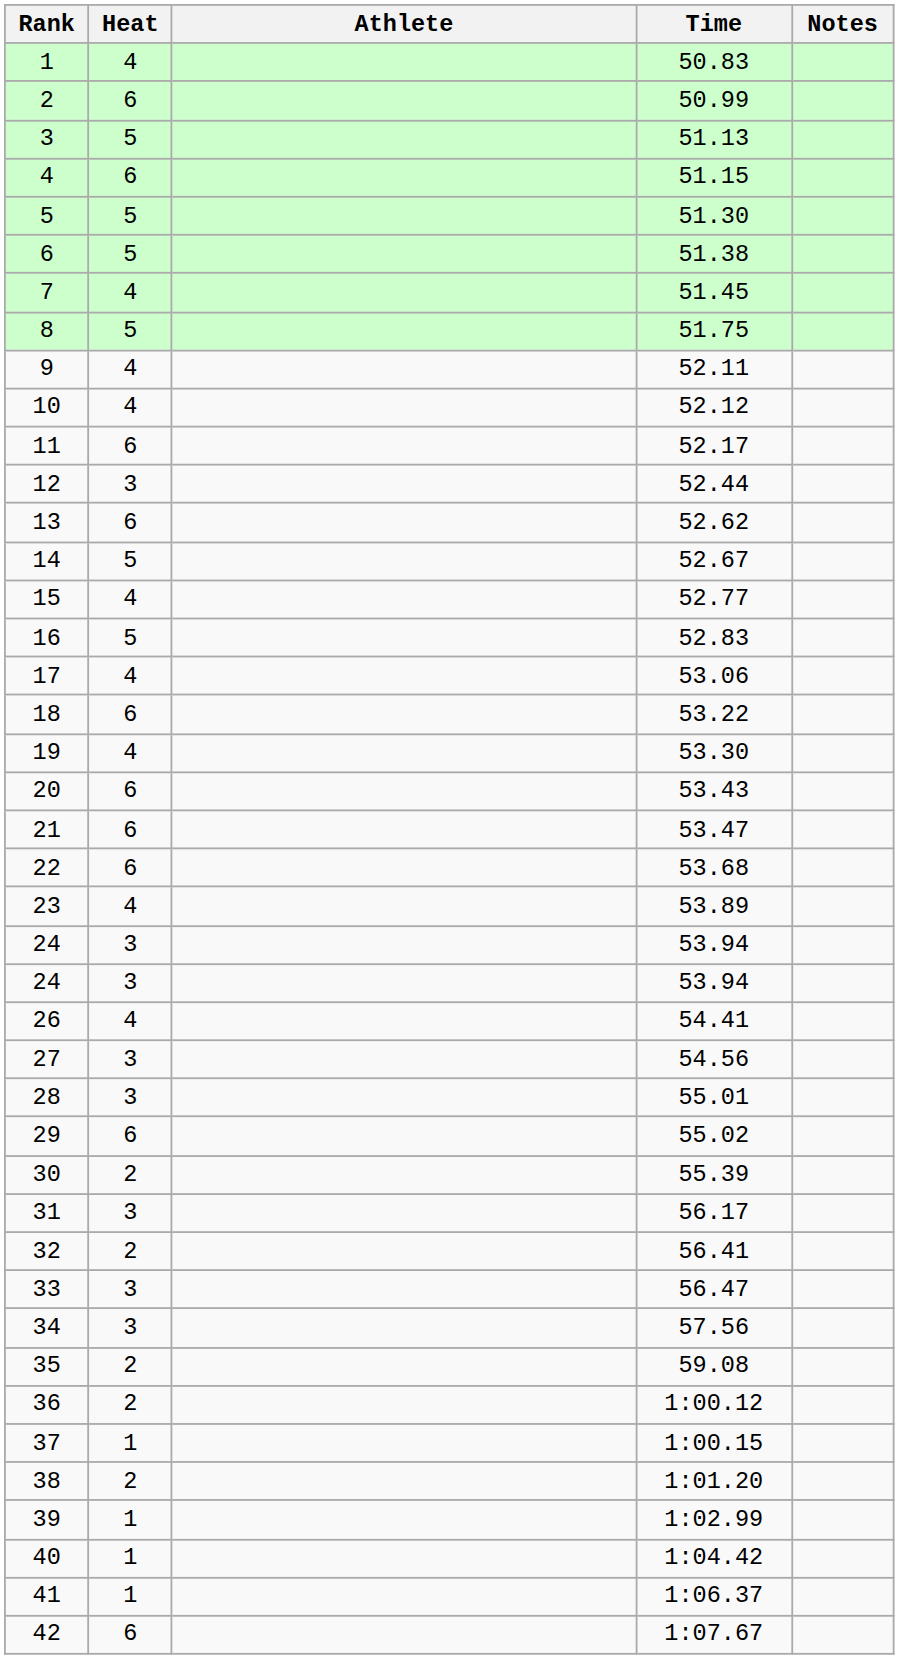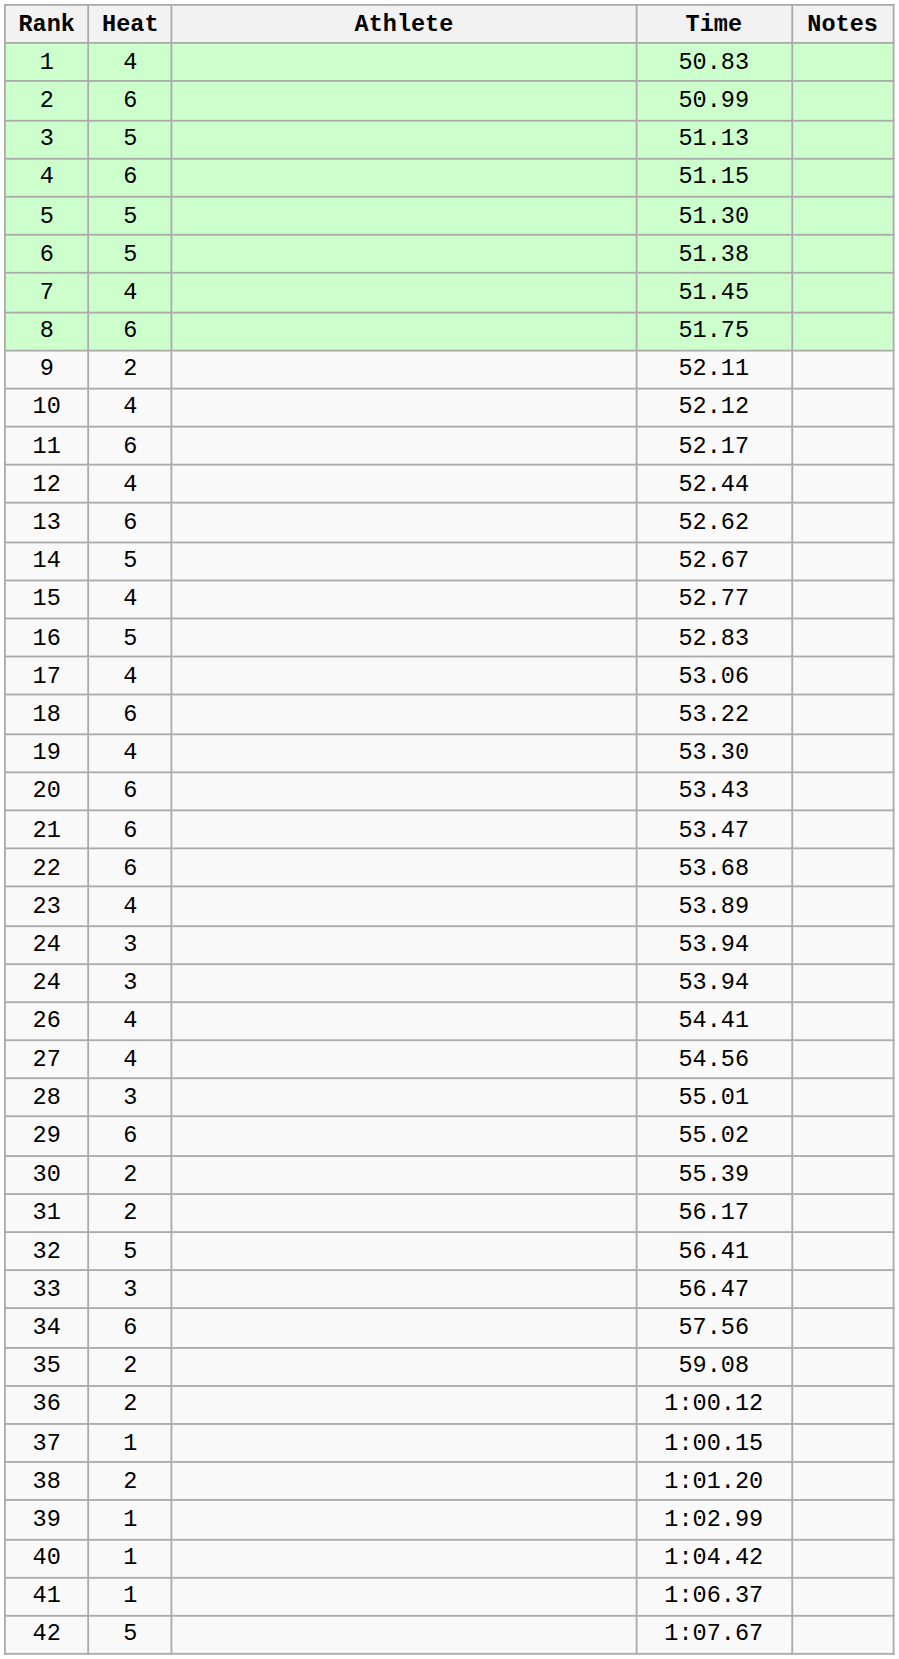8 | Heat: 5 -> 6
9 | Heat: 4 -> 2
12 | Heat: 3 -> 4
27 | Heat: 3 -> 4
31 | Heat: 3 -> 2
32 | Heat: 2 -> 5
34 | Heat: 3 -> 6
42 | Heat: 6 -> 5
